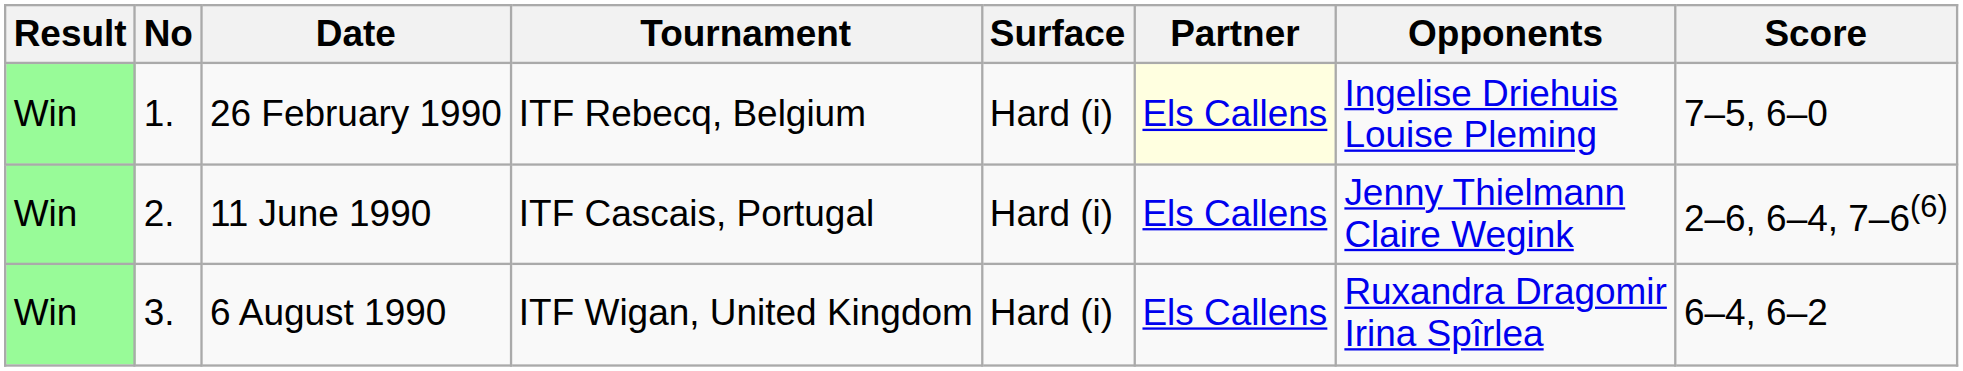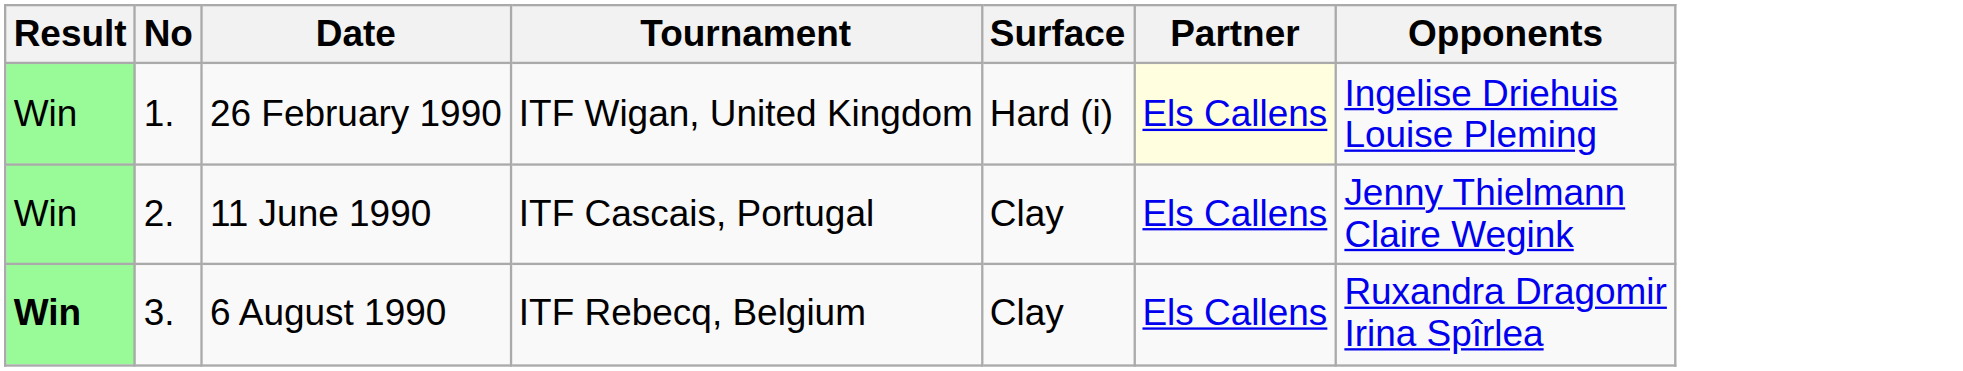- column: Score | 7–5, 6–0 | 2–6, 6–4, 7–6(6) | 6–4, 6–2
26 February 1990 | Tournament: ITF Rebecq, Belgium -> ITF Wigan, United Kingdom
11 June 1990 | Surface: Hard (i) -> Clay
6 August 1990 | Result: normal -> bold
6 August 1990 | Tournament: ITF Wigan, United Kingdom -> ITF Rebecq, Belgium
6 August 1990 | Surface: Hard (i) -> Clay
